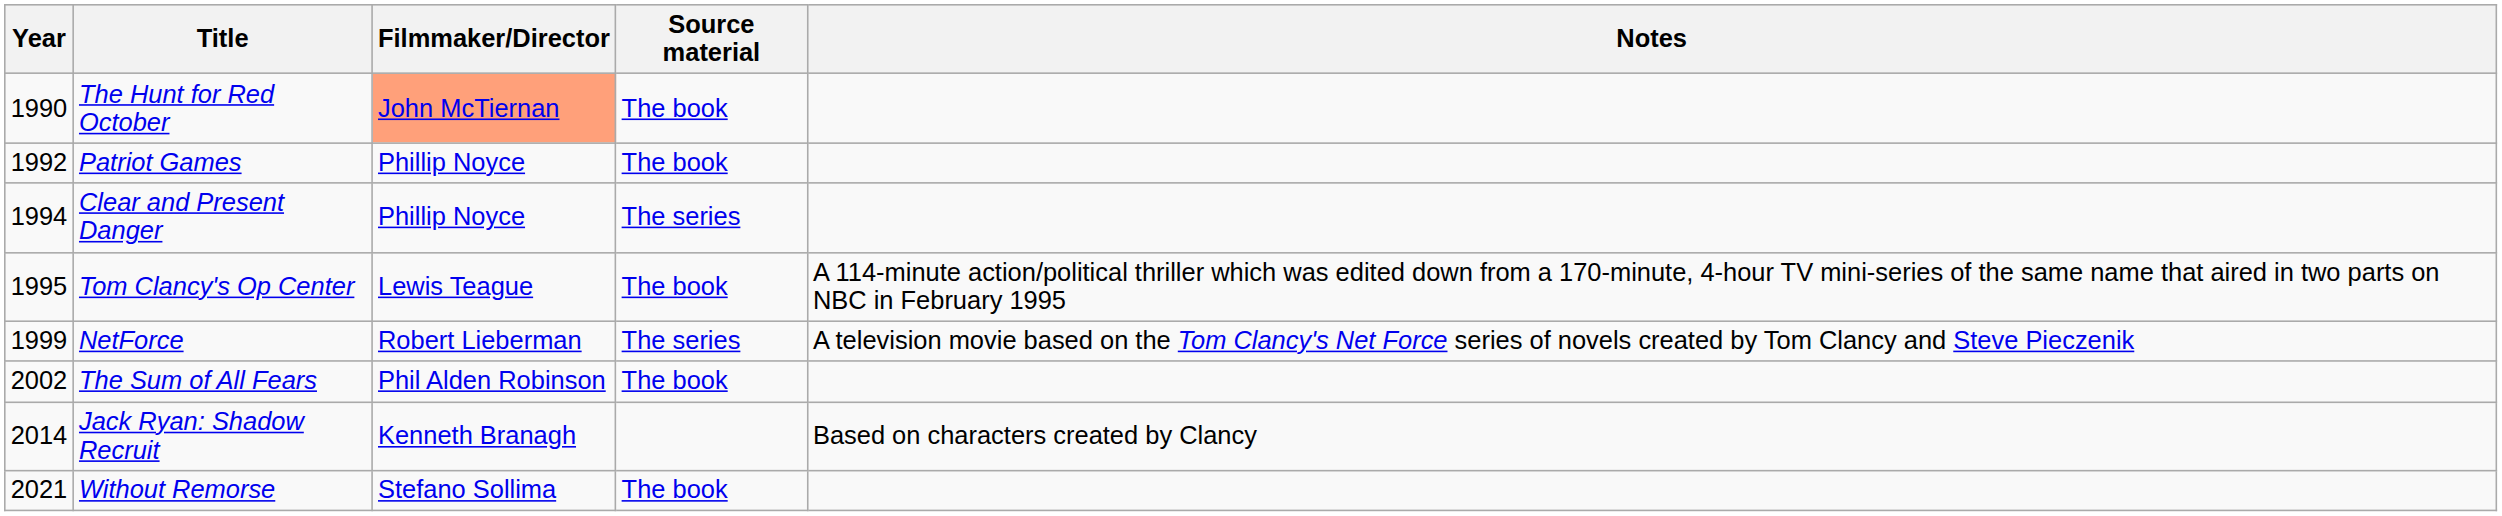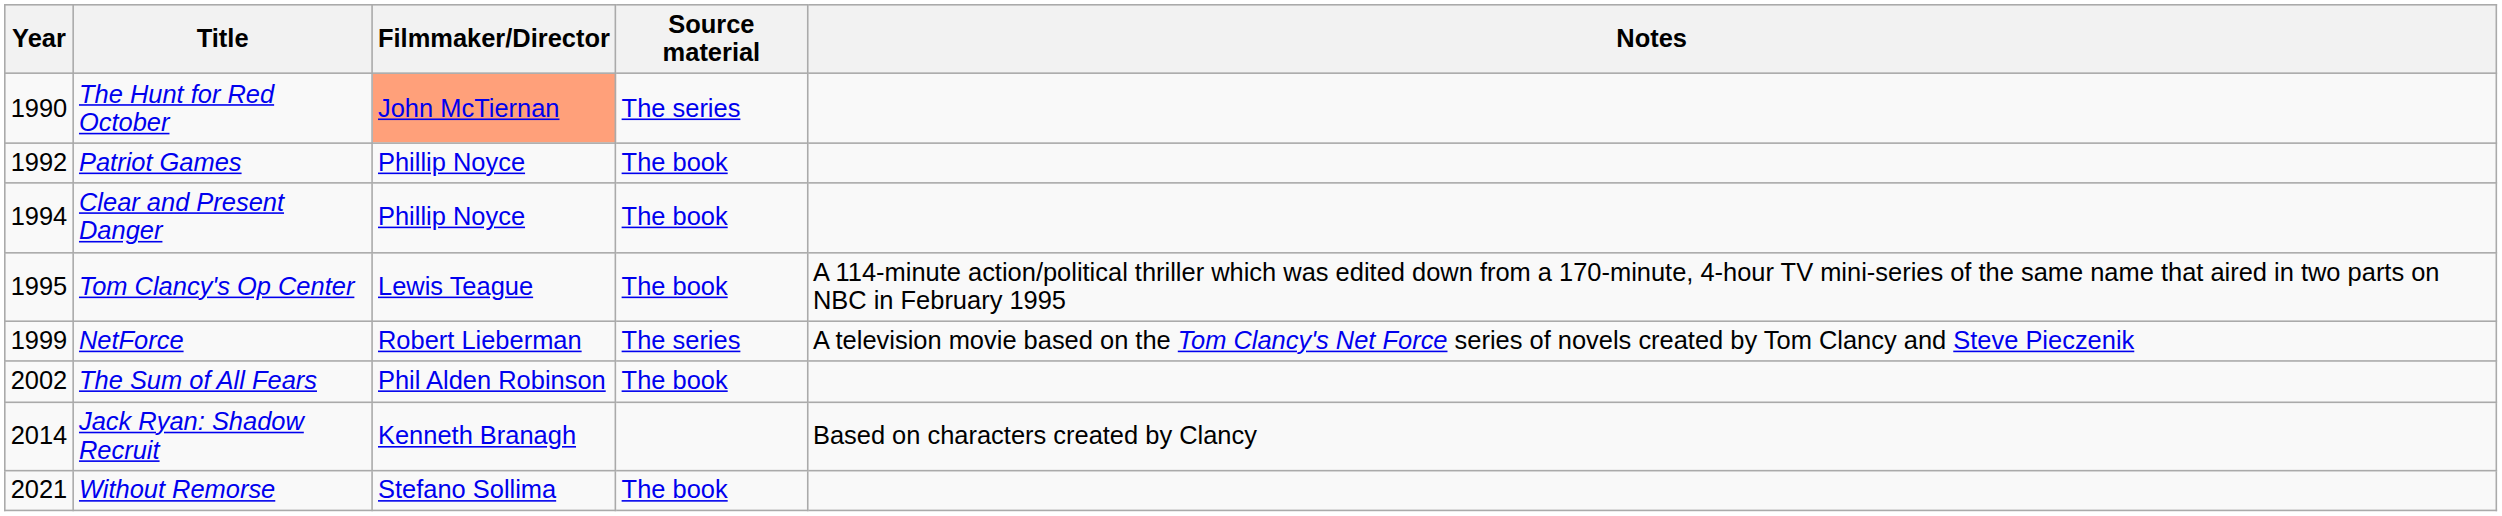The Hunt for Red October | Source material: The book -> The series
Clear and Present Danger | Source material: The series -> The book
